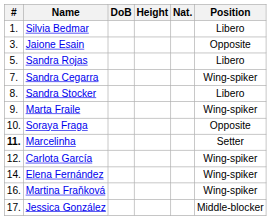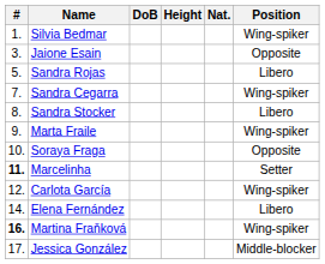Silvia Bedmar | Position: Libero -> Wing-spiker
Elena Fernández | Position: Wing-spiker -> Libero
Martina Fraňková | #: normal -> bold
